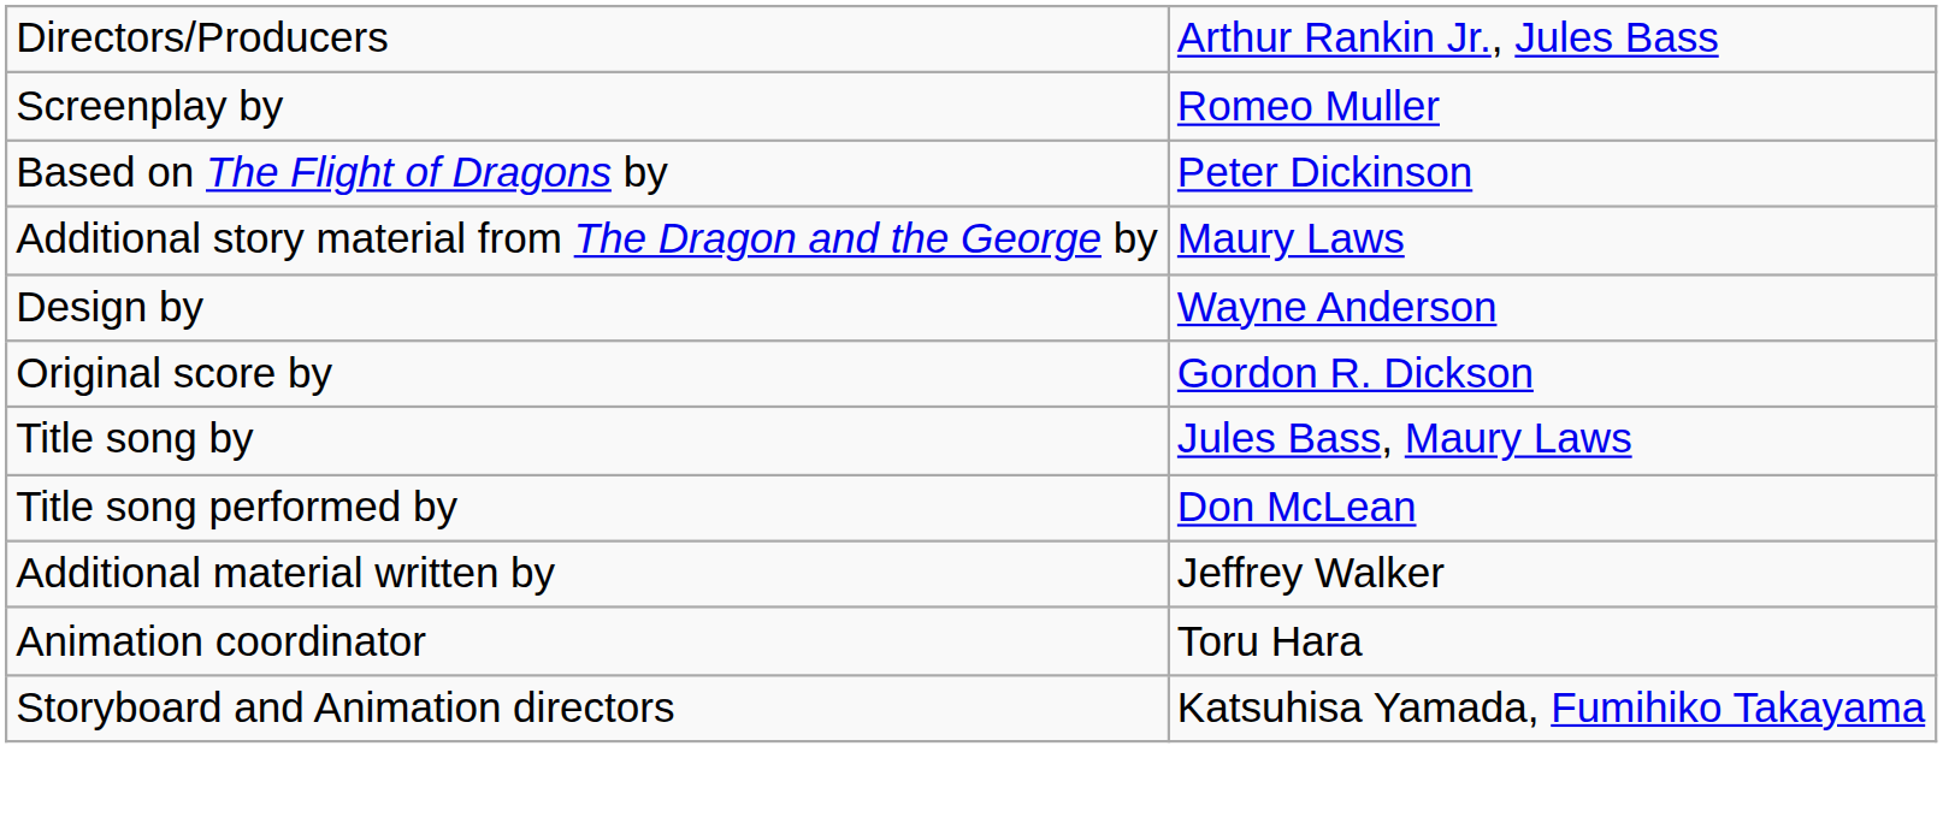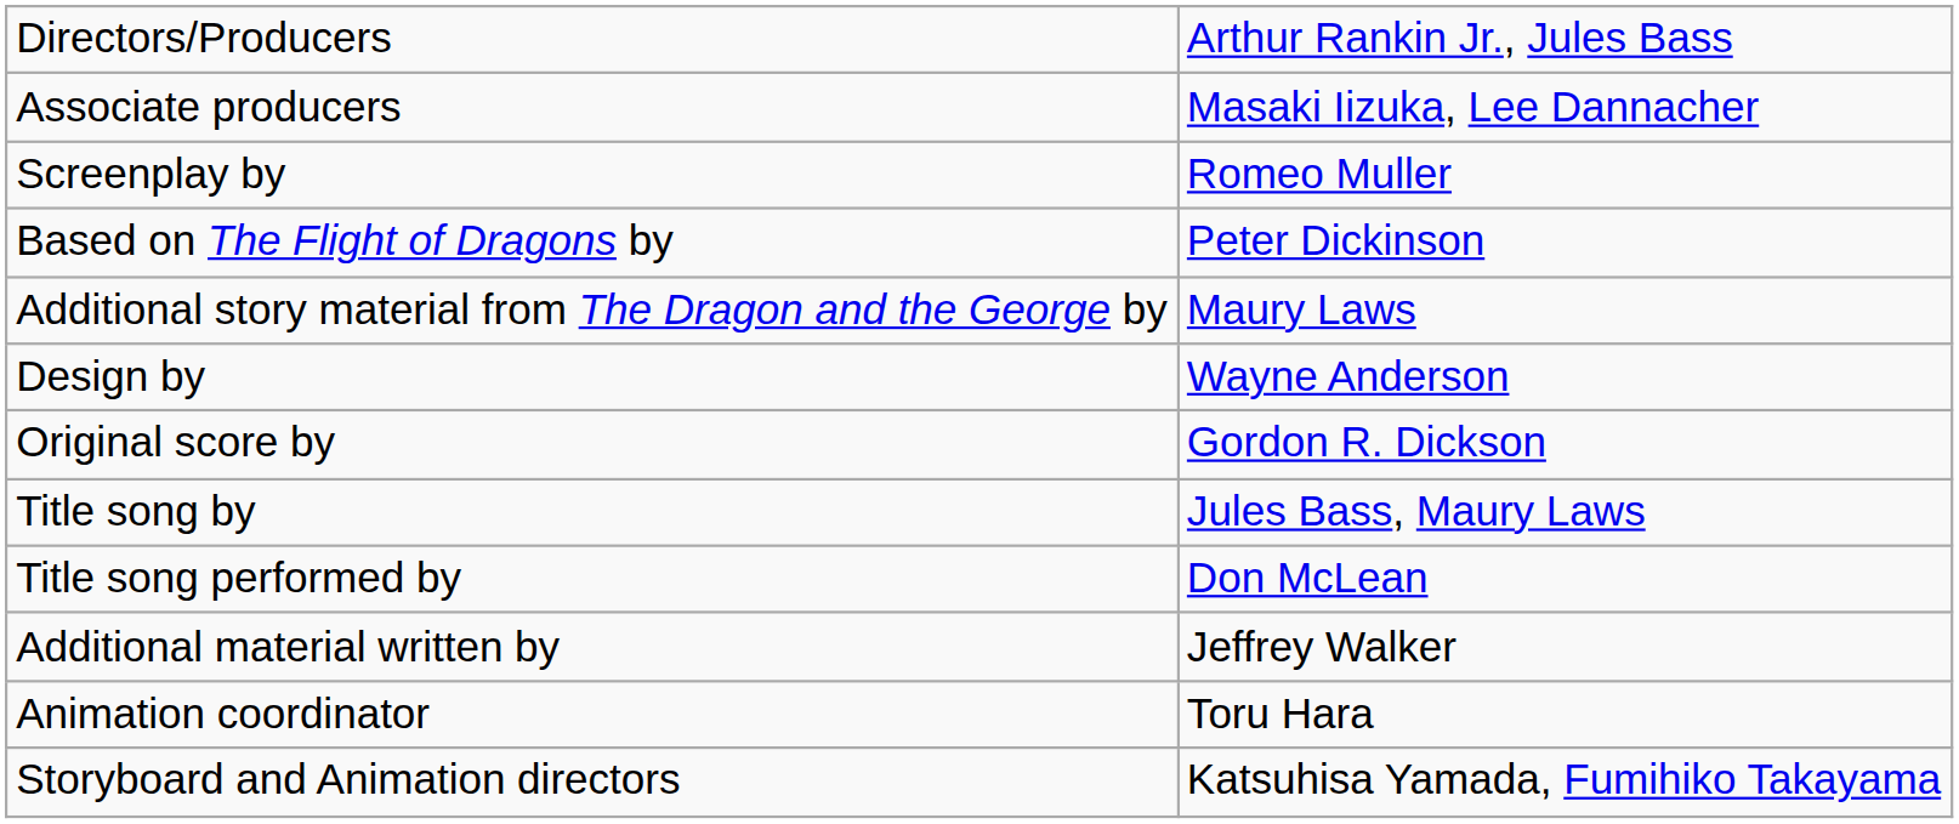+ row: Associate producers | Masaki Iizuka, Lee Dannacher
